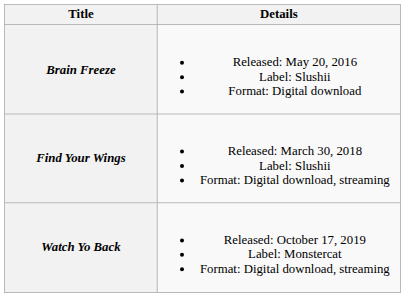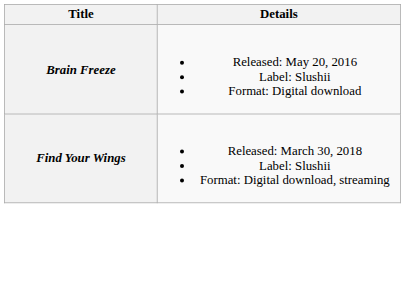- row: Watch Yo Back | Released: October 17, 2019 Label: Monstercat Format: Digital download, streaming
